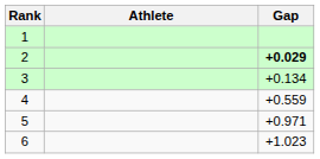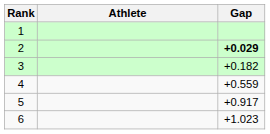3 | Gap: +0.134 -> +0.182
5 | Gap: +0.971 -> +0.917
